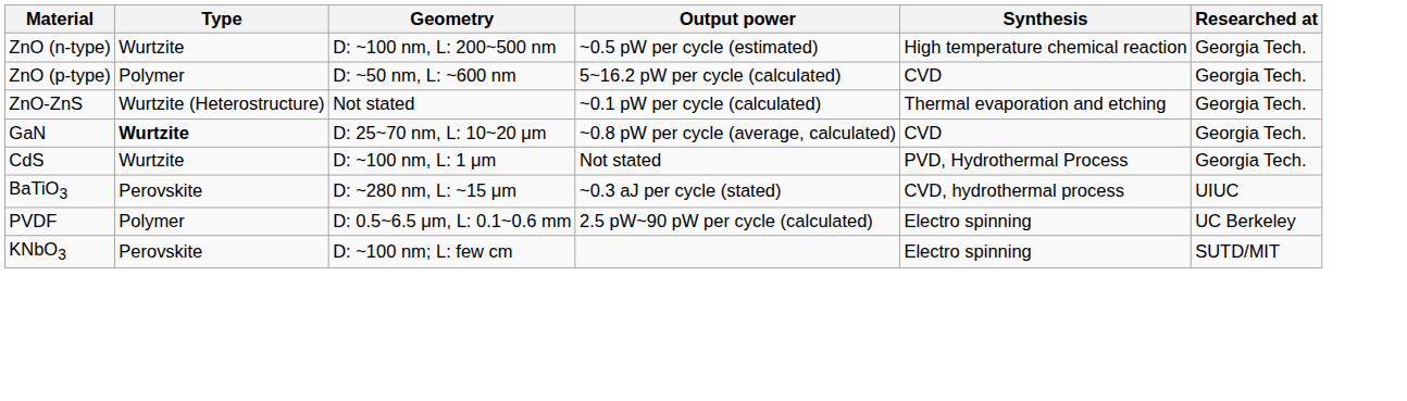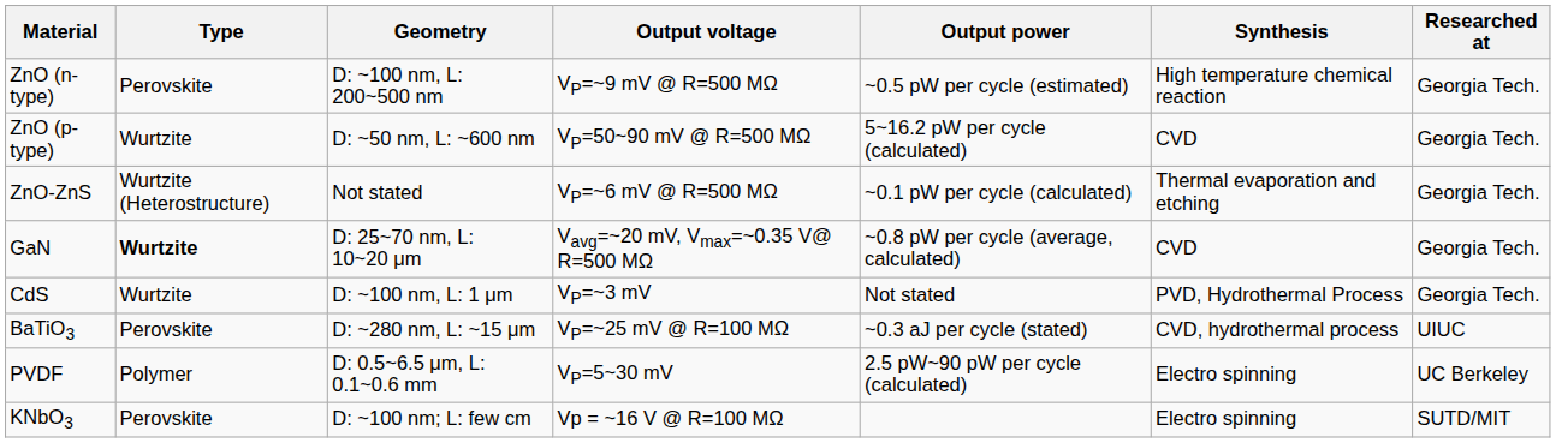+ column: Output voltage | VP=~9 mV @ R=500 MΩ | VP=50~90 mV @ R=500 MΩ | VP=~6 mV @ R=500 MΩ | Vavg=~20 mV, Vmax=~0.35 V@ R=500 MΩ | VP=~3 mV | VP=~25 mV @ R=100 MΩ | VP=5~30 mV | Vp = ~16 V @ R=100 MΩ
ZnO (n-type) | Type: Wurtzite -> Perovskite
ZnO (p-type) | Type: Polymer -> Wurtzite
